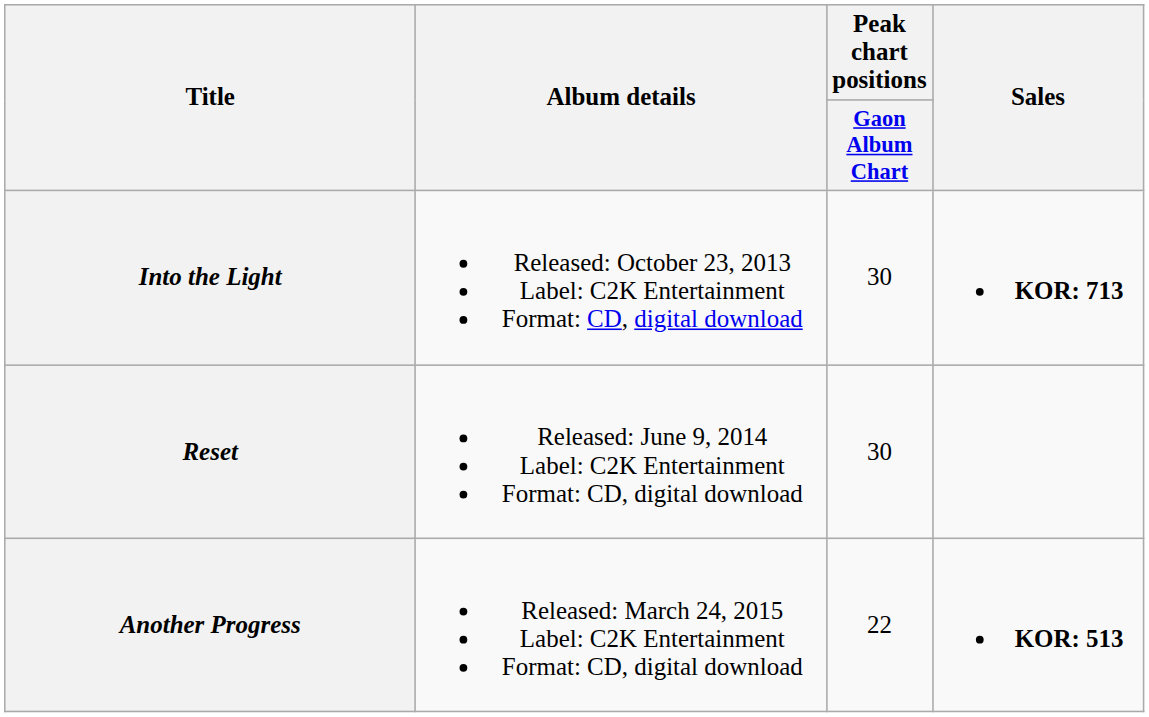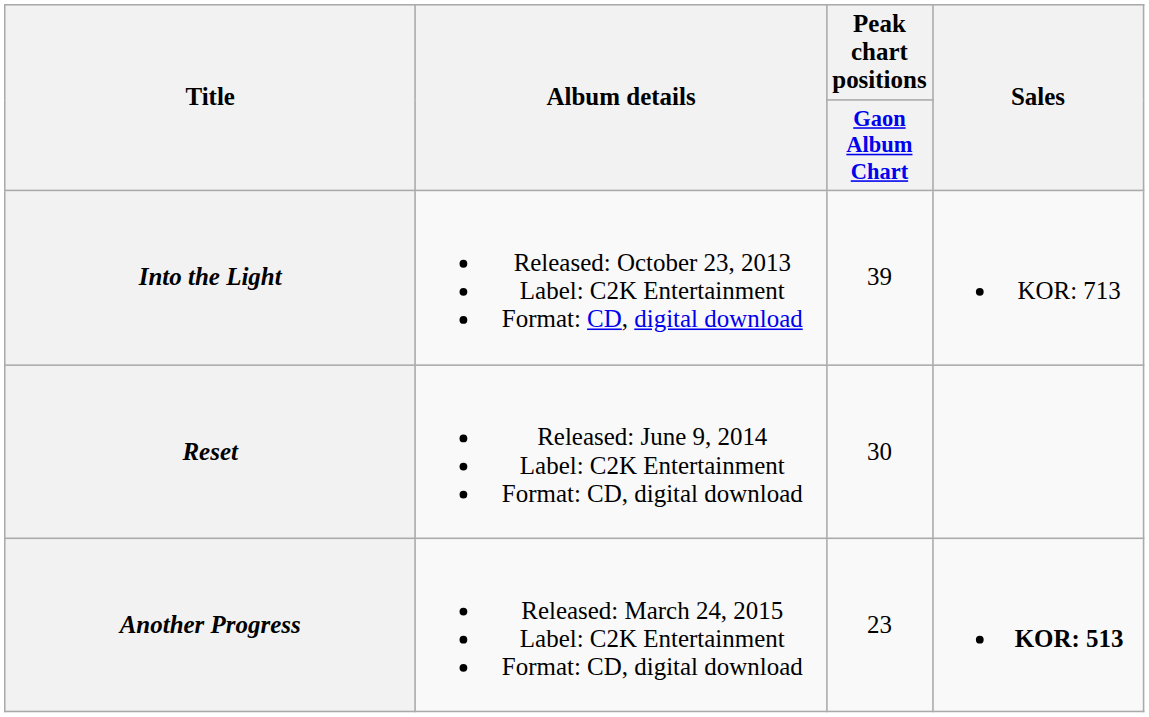Into the Light | Peak chart positions / Gaon Album Chart: 30 -> 39
Into the Light | Sales: bold -> normal
Another Progress | Peak chart positions / Gaon Album Chart: 22 -> 23
